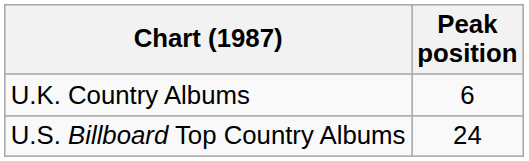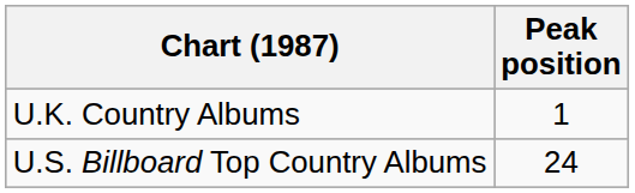U.K. Country Albums | Peak position: 6 -> 1
